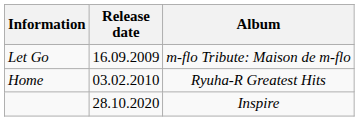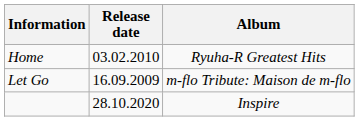rows swapped: Let Go <-> Home
